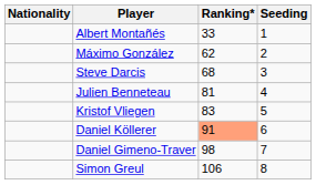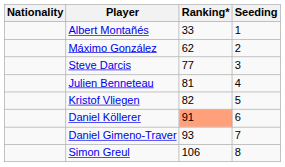Steve Darcis | Ranking*: 68 -> 77
Kristof Vliegen | Ranking*: 83 -> 82
Daniel Gimeno-Traver | Ranking*: 98 -> 93
